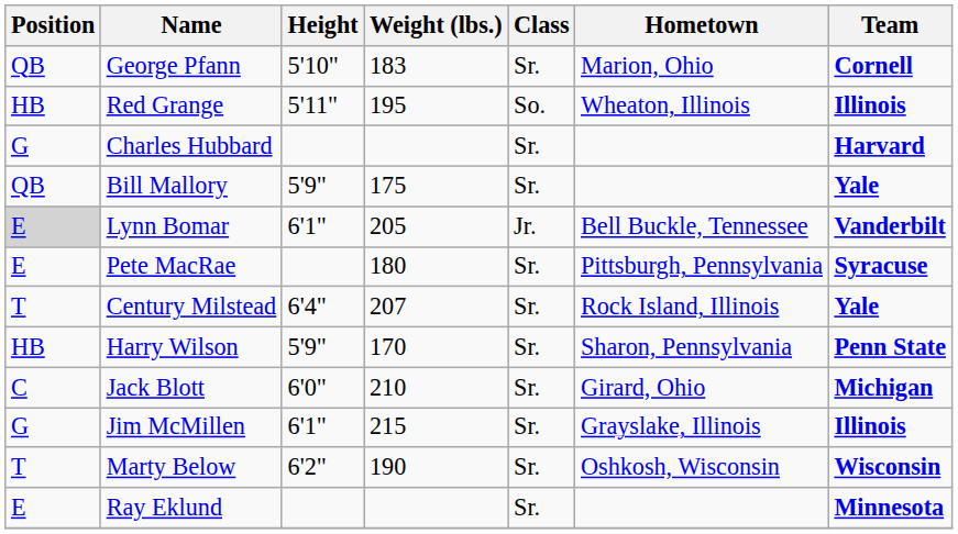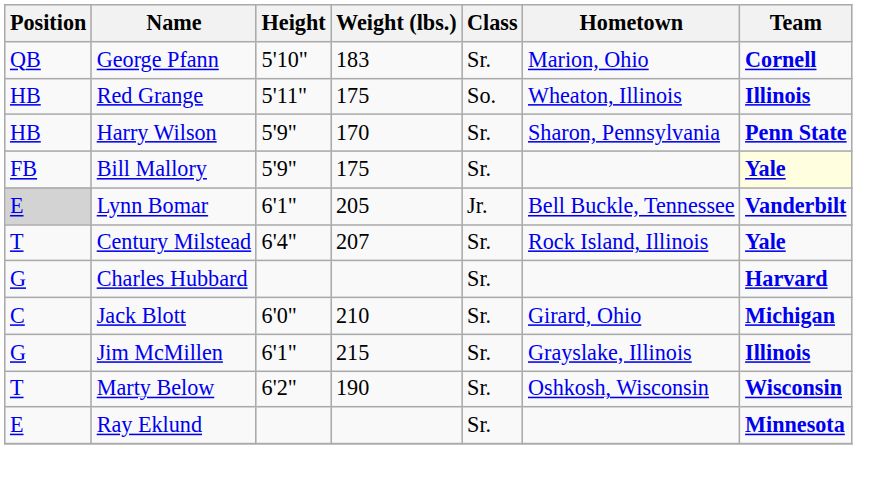Red Grange | Weight (lbs.): 195 -> 175
rows swapped: Harry Wilson <-> Charles Hubbard
Bill Mallory | Position: QB -> FB
Bill Mallory | Team: no background -> lightyellow background
- row: E | Pete MacRae | 180 | Sr. | Pittsburgh, Pennsylvania | Syracuse
